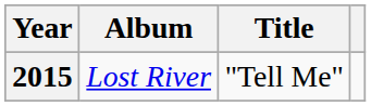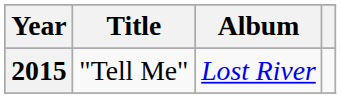columns swapped: Title <-> Album
